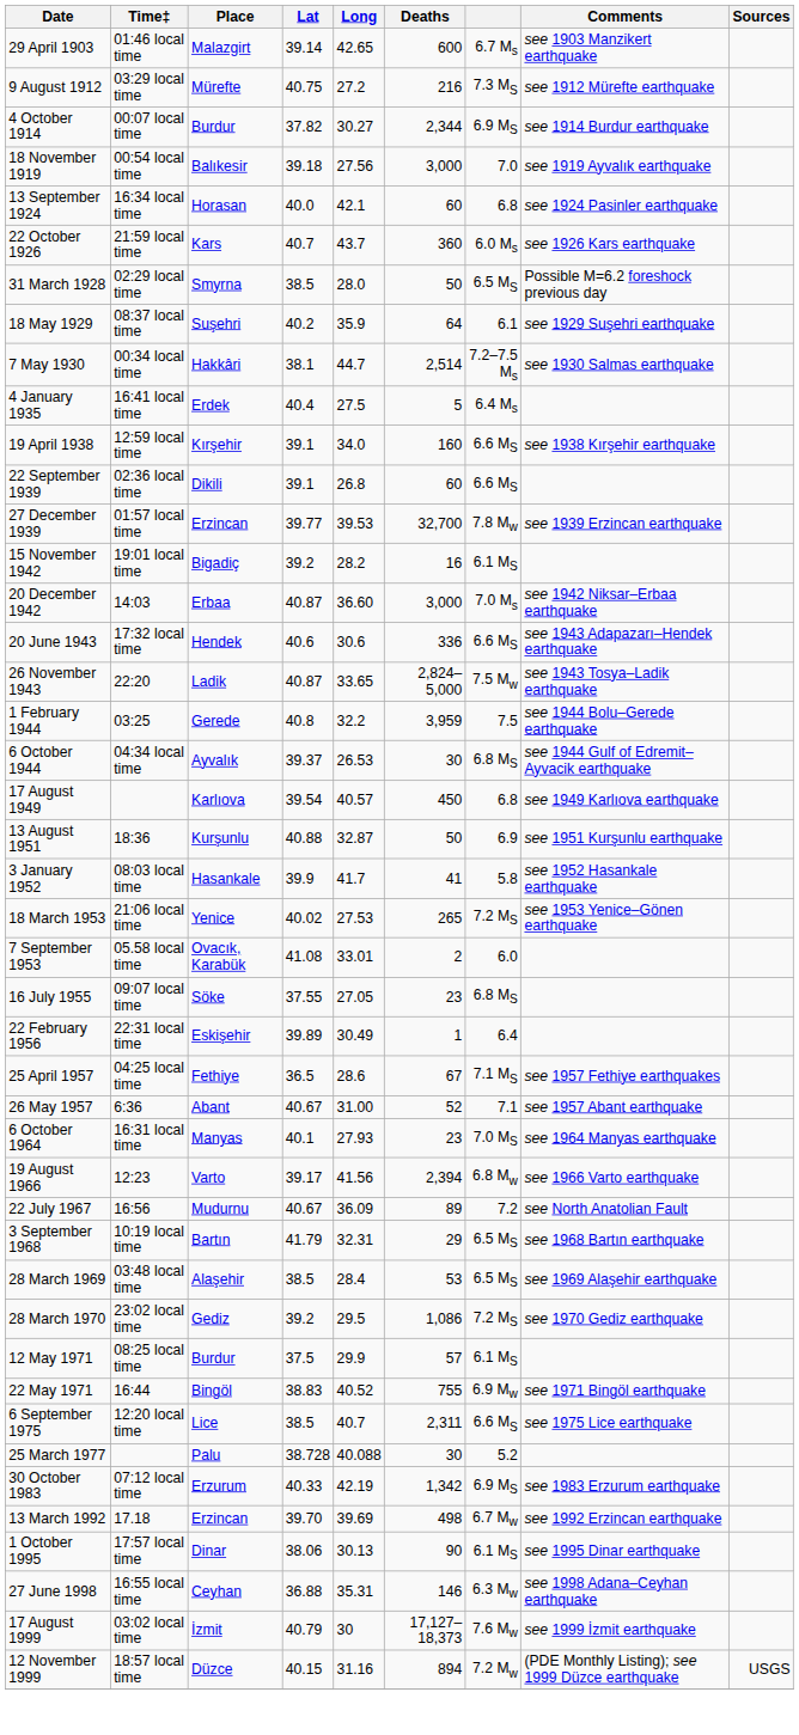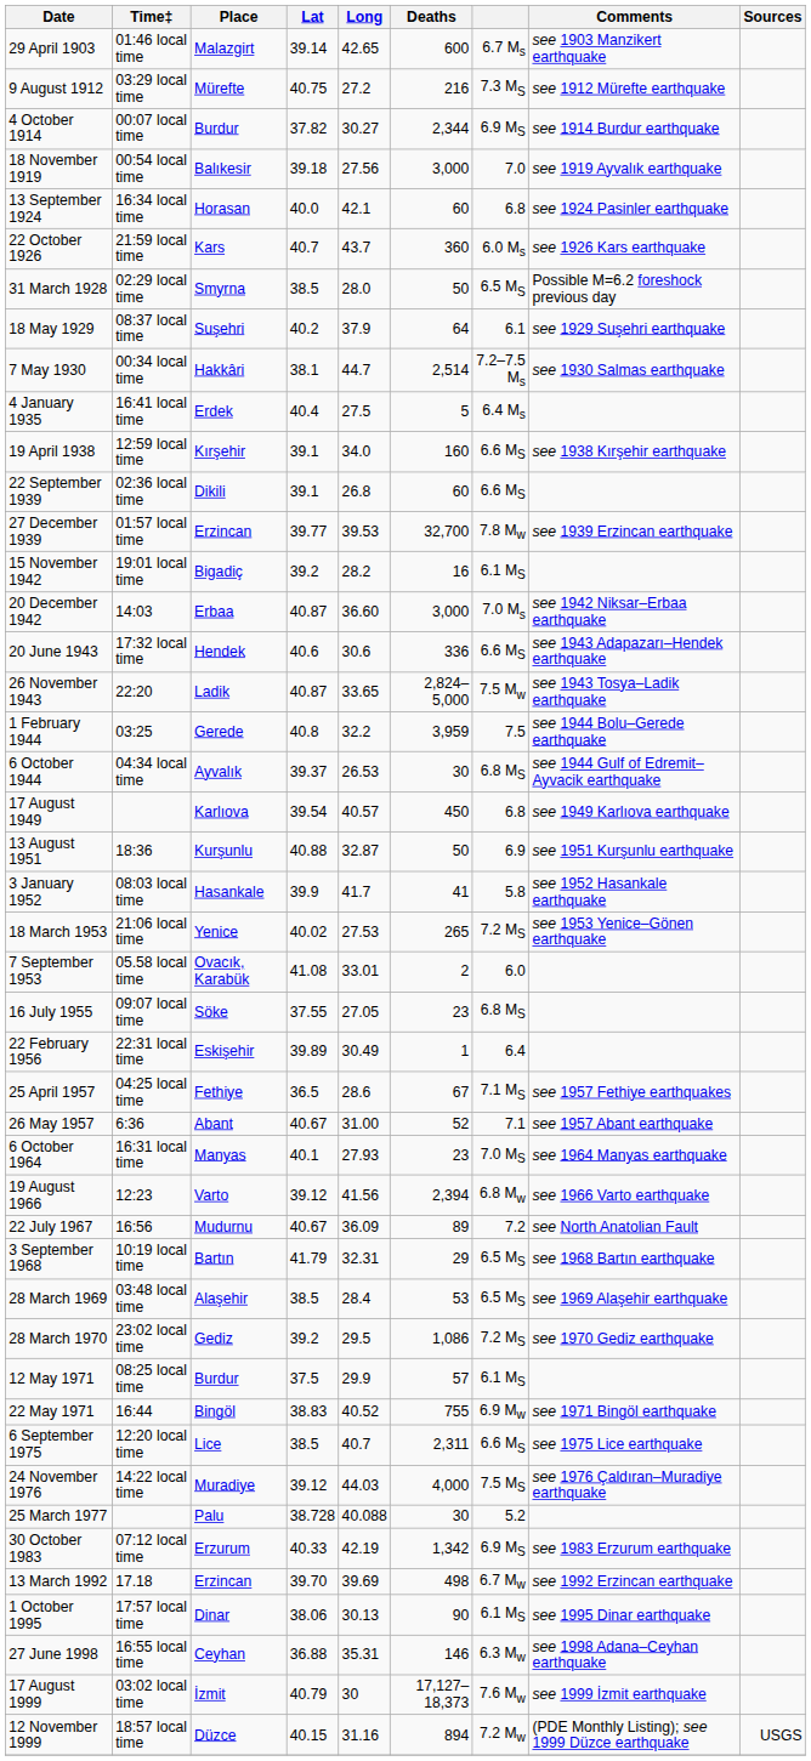18 May 1929 | Long: 35.9 -> 37.9
19 August 1966 | Lat: 39.17 -> 39.12
+ row: 24 November 1976 | 14:22 local time | Muradiye | 39.12 | 44.03 | 4,000 | 7.5 MS | see 1976 Çaldıran–Muradiye earthquake
